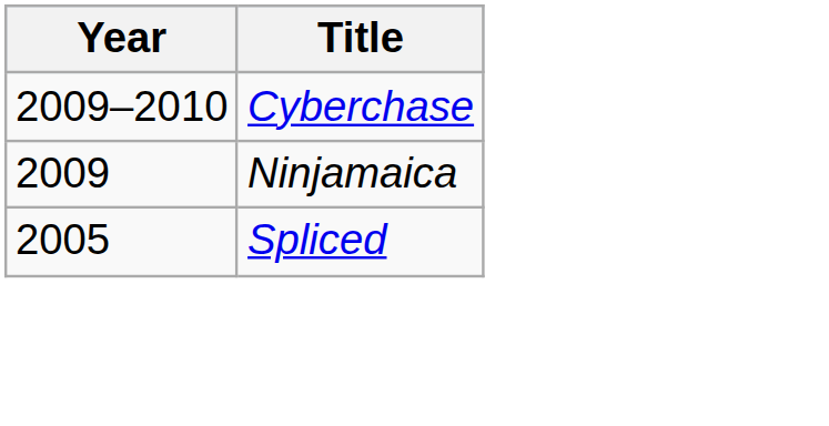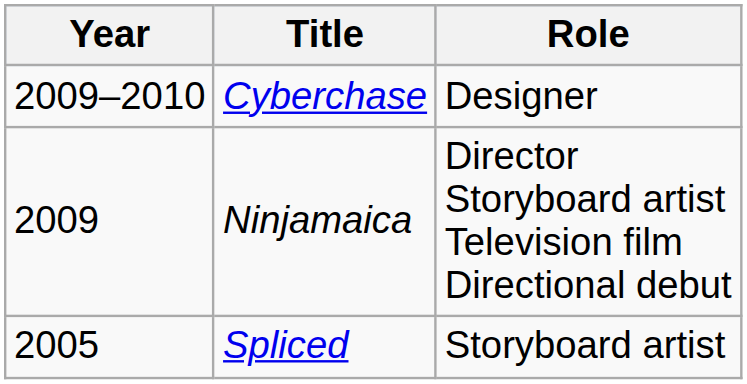+ column: Role | Designer | Director Storyboard artist Television film Directional debut | Storyboard artist
